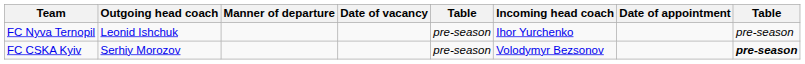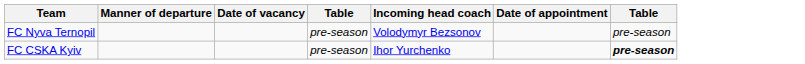- column: Outgoing head coach | Leonid Ishchuk | Serhiy Morozov
FC Nyva Ternopil | Incoming head coach: Ihor Yurchenko -> Volodymyr Bezsonov
FC CSKA Kyiv | Incoming head coach: Volodymyr Bezsonov -> Ihor Yurchenko
